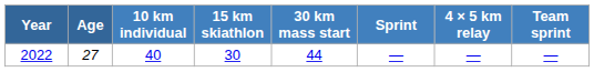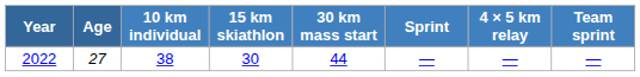2022 | 10 km individual: 40 -> 38
